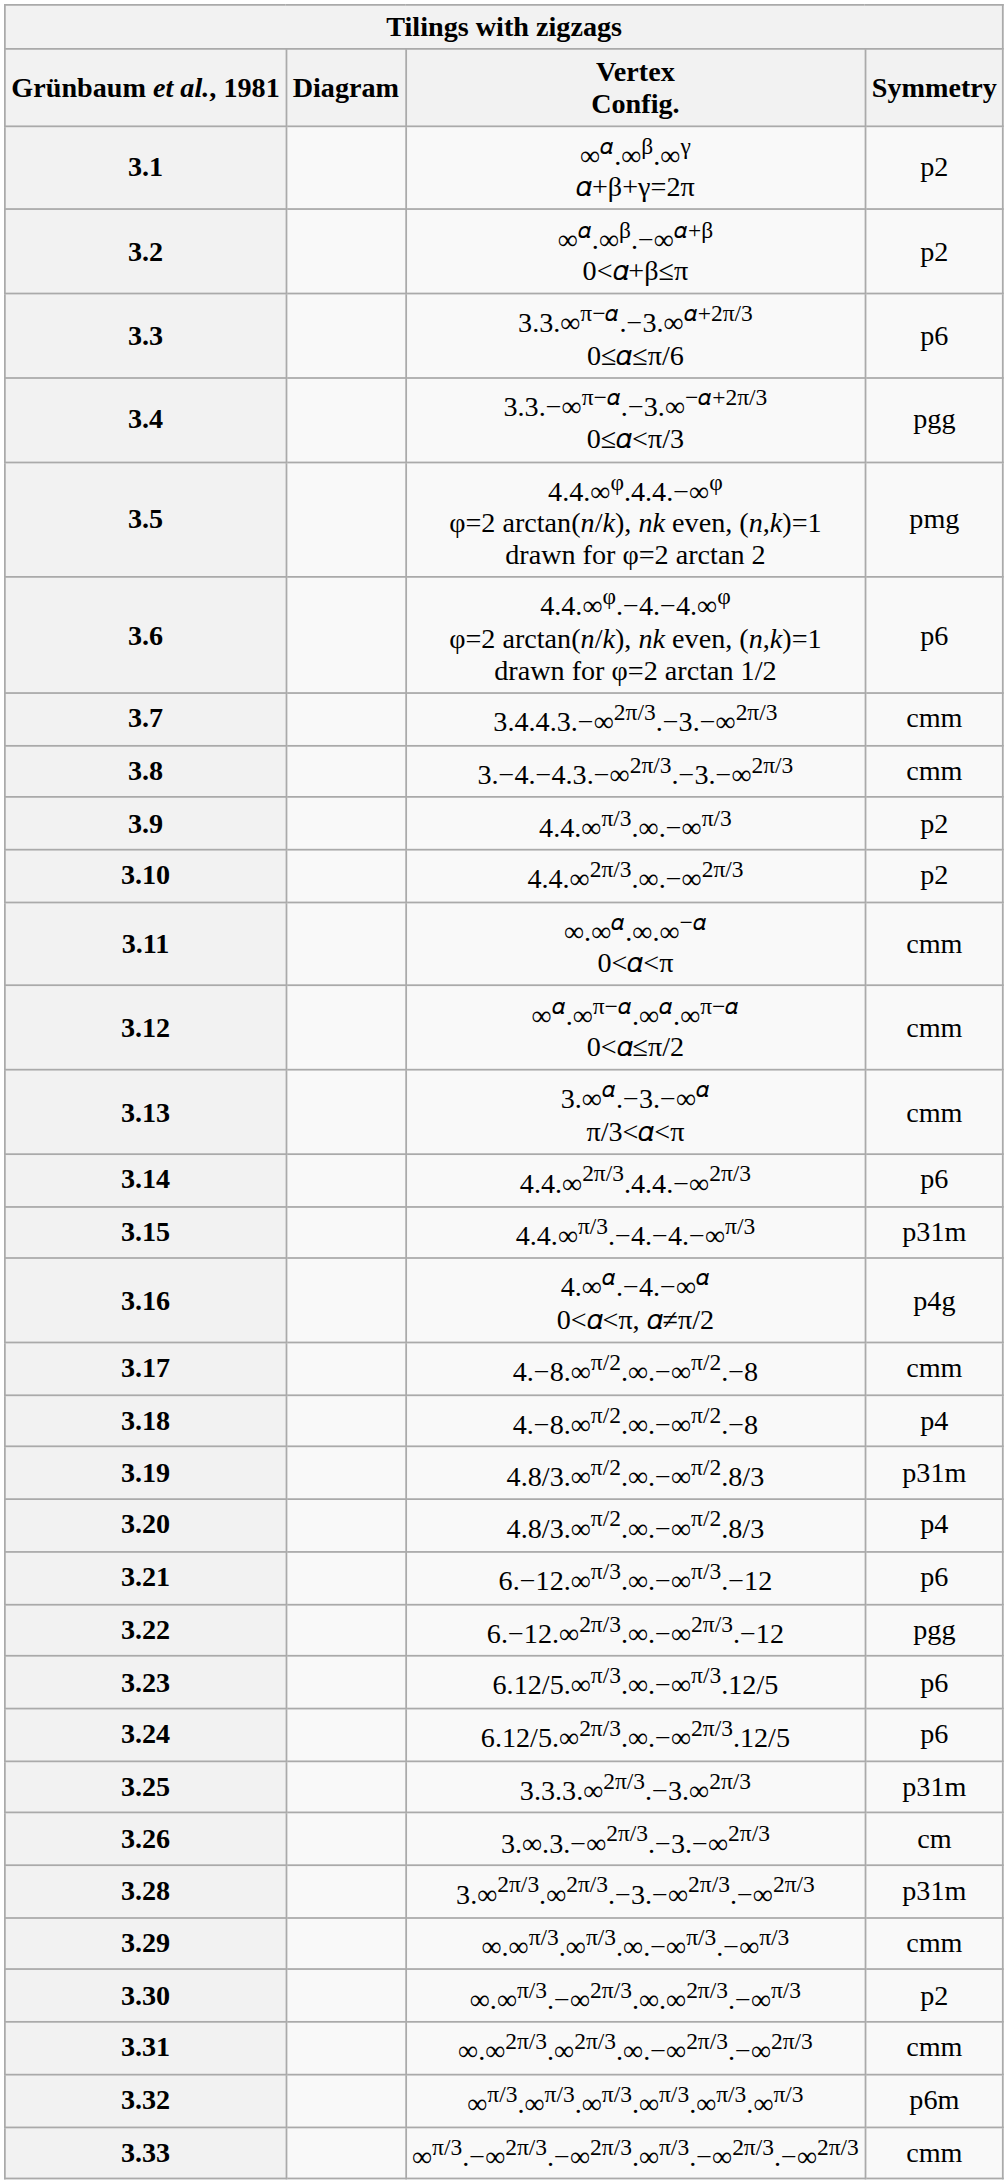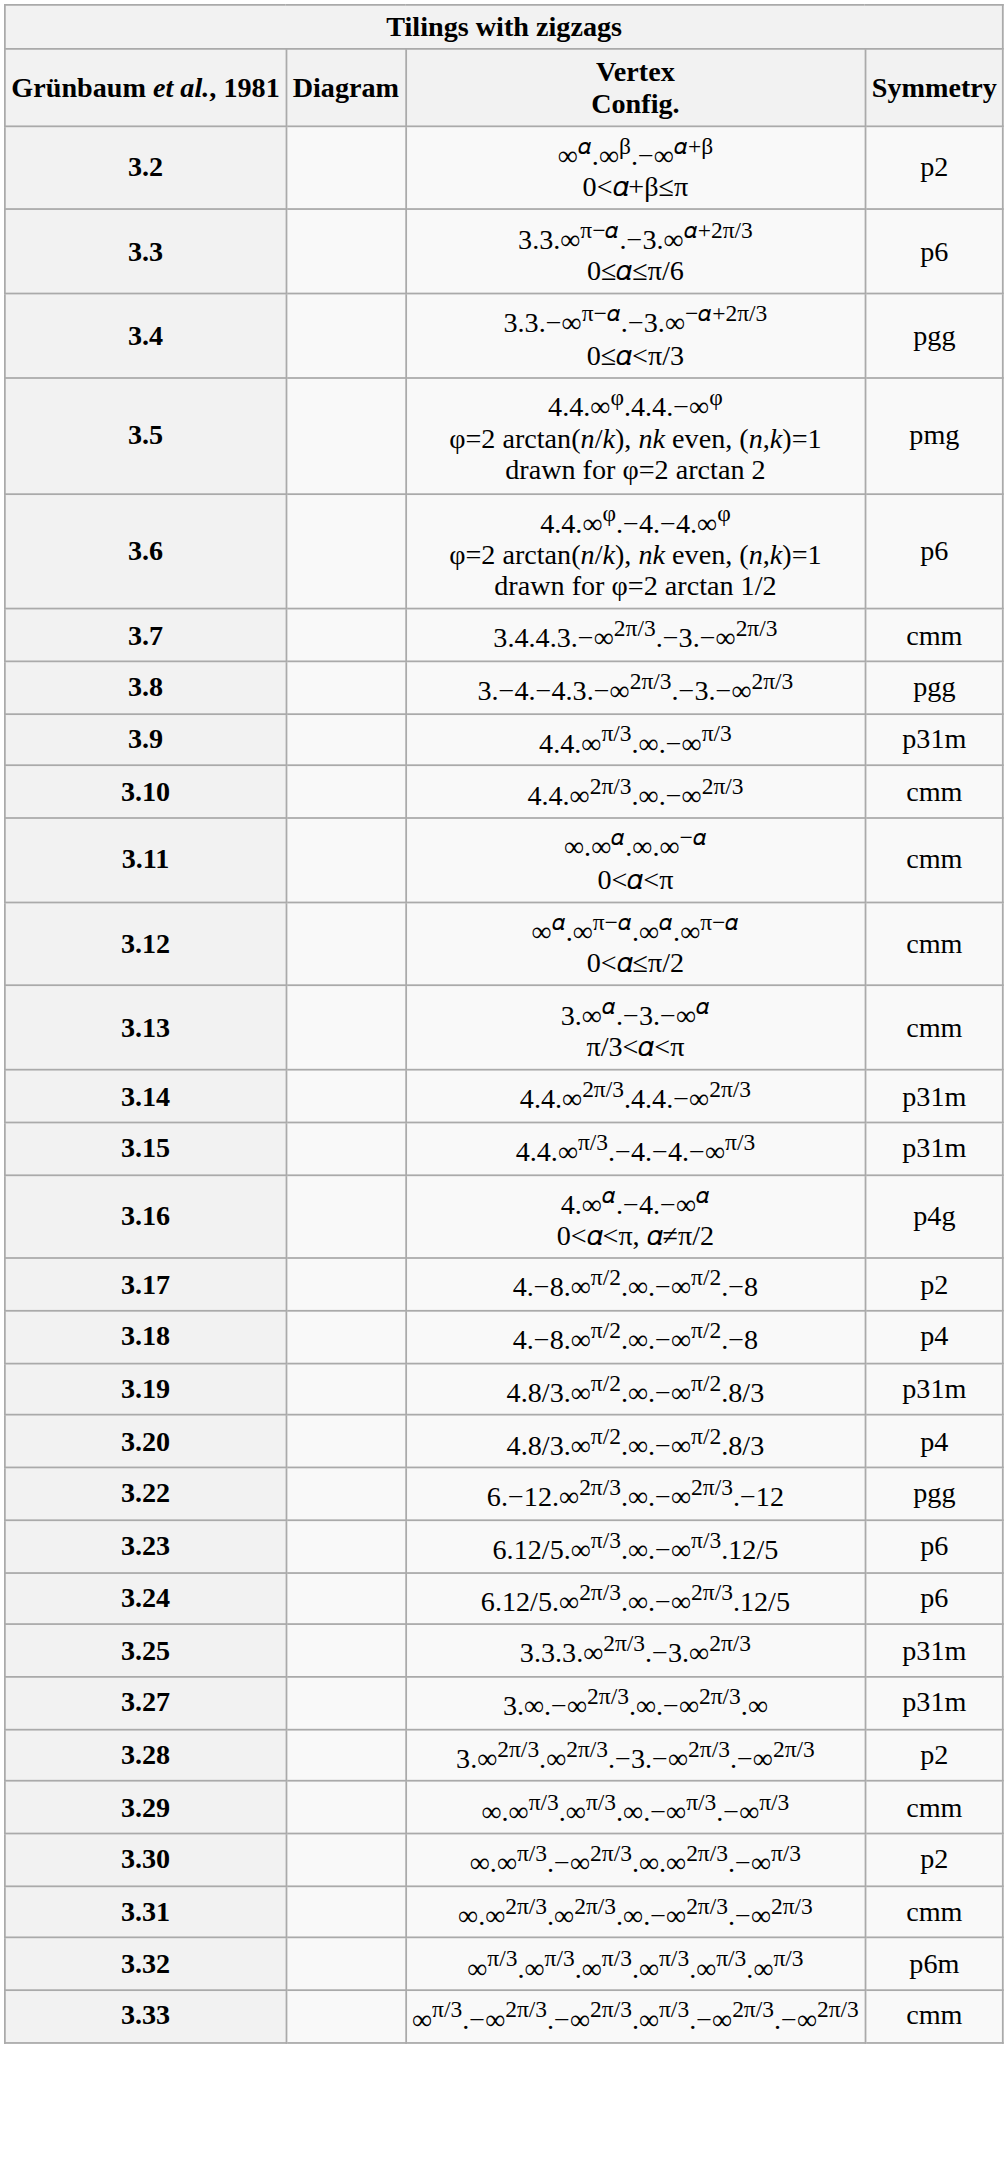- row: 3.1 | ∞𝛼.∞β.∞γ 𝛼+β+γ=2π | p2
3.8 | Symmetry: cmm -> pgg
3.9 | Symmetry: p2 -> p31m
3.10 | Symmetry: p2 -> cmm
3.14 | Symmetry: p6 -> p31m
3.17 | Symmetry: cmm -> p2
- row: 3.21 | 6.−12.∞π/3.∞.−∞π/3.−12 | p6
- row: 3.26 | 3.∞.3.−∞2π/3.−3.−∞2π/3 | cm
+ row: 3.27 | 3.∞.−∞2π/3.∞.−∞2π/3.∞ | p31m
3.28 | Symmetry: p31m -> p2
